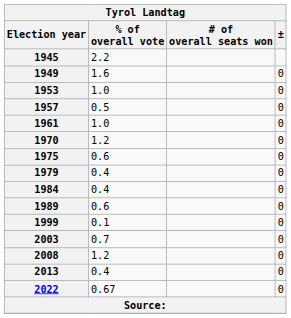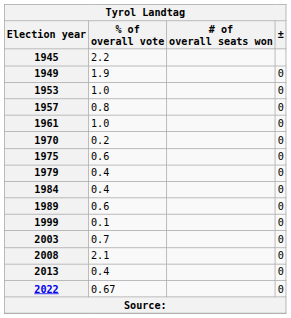1949 | % of overall vote: 1.6 -> 1.9
1957 | % of overall vote: 0.5 -> 0.8
1970 | % of overall vote: 1.2 -> 0.2
2008 | % of overall vote: 1.2 -> 2.1
